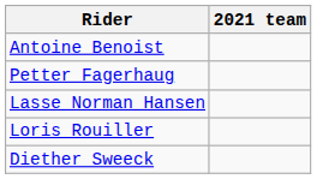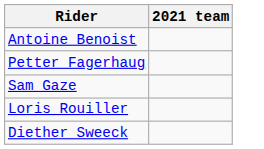+ row: Sam Gaze
- row: Lasse Norman Hansen
